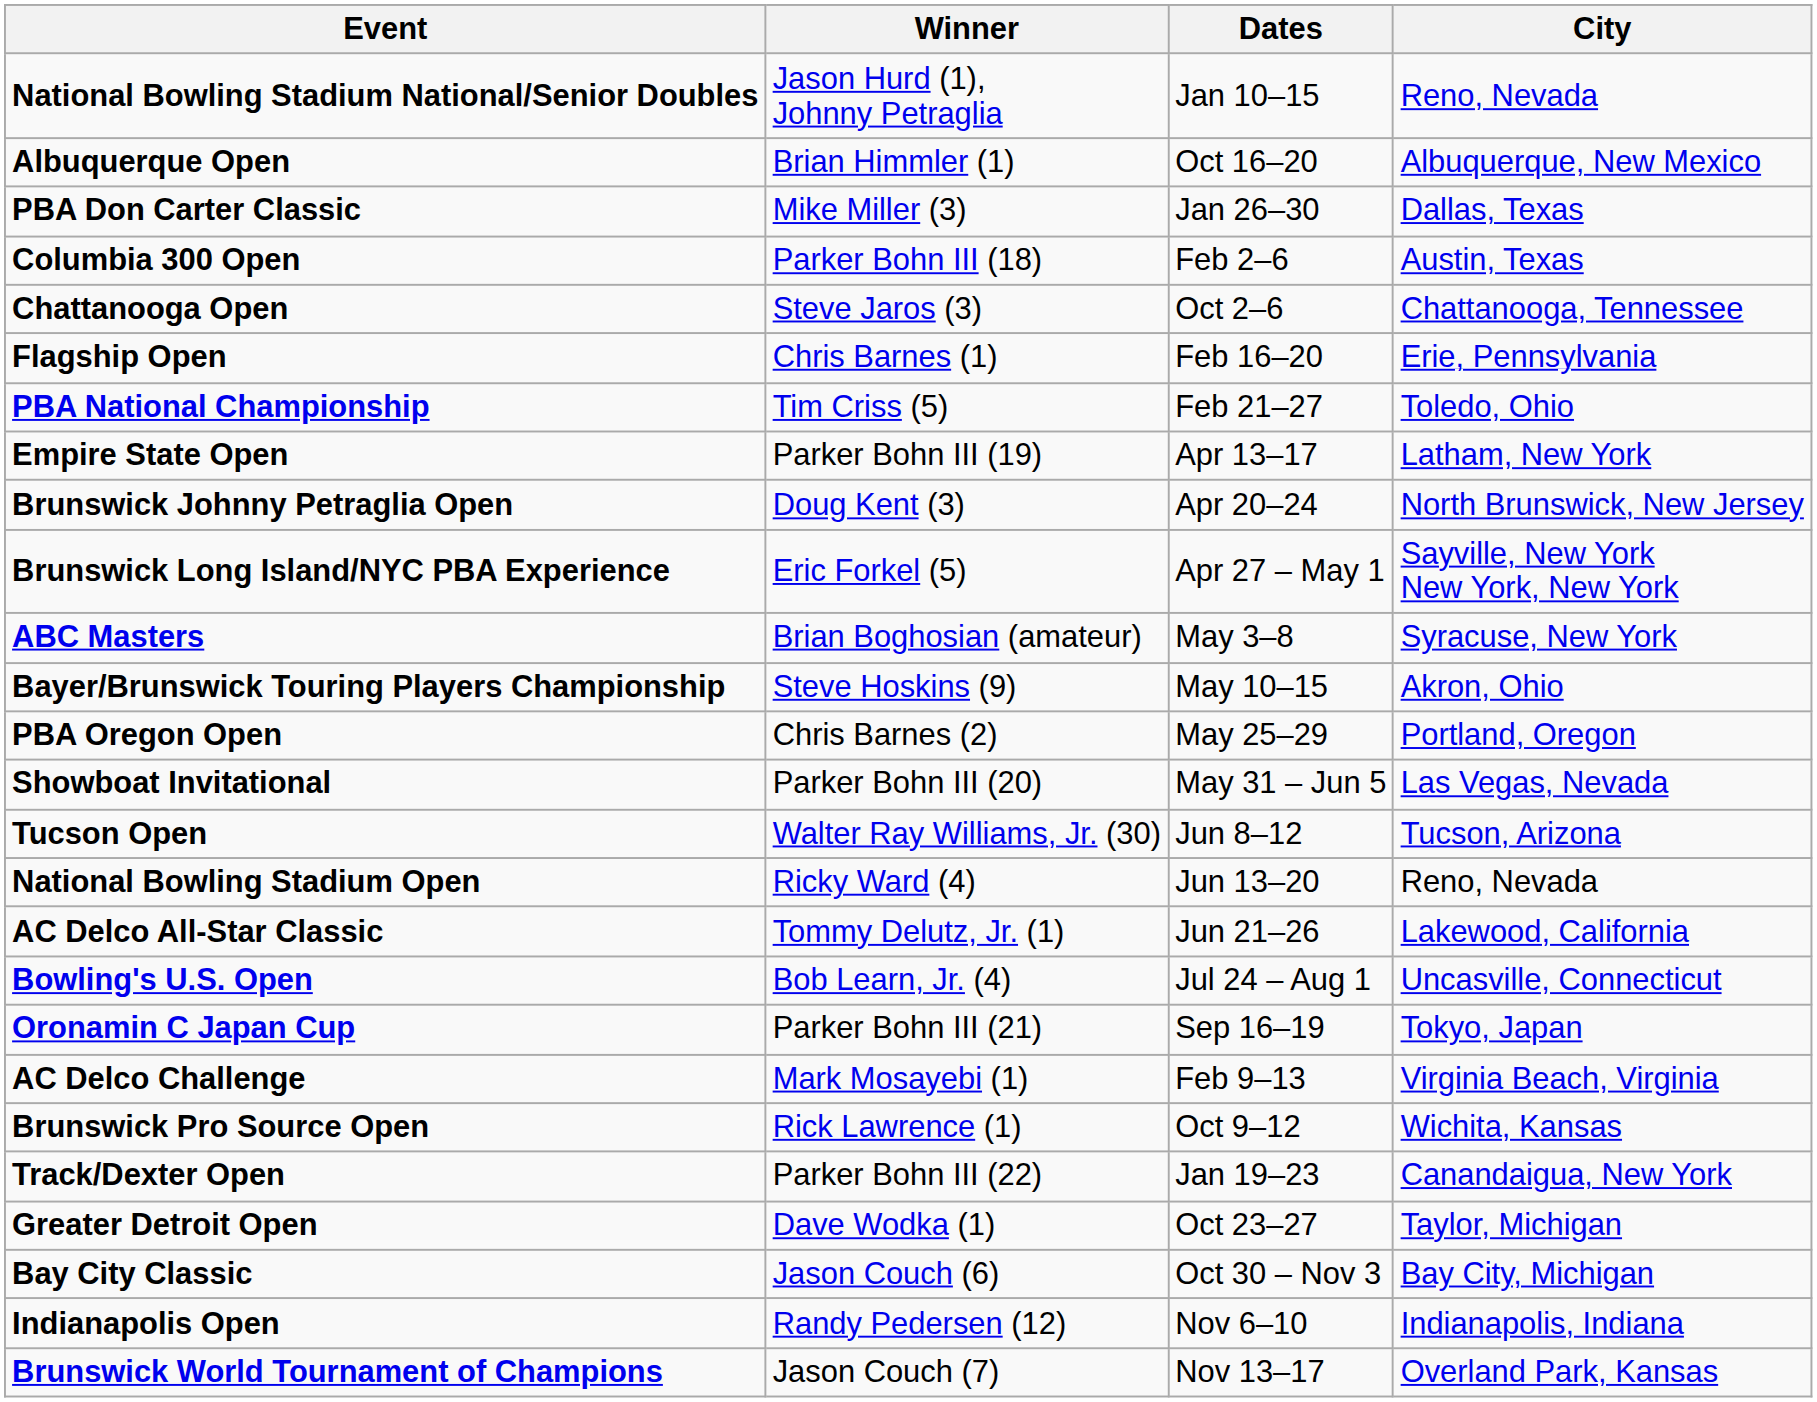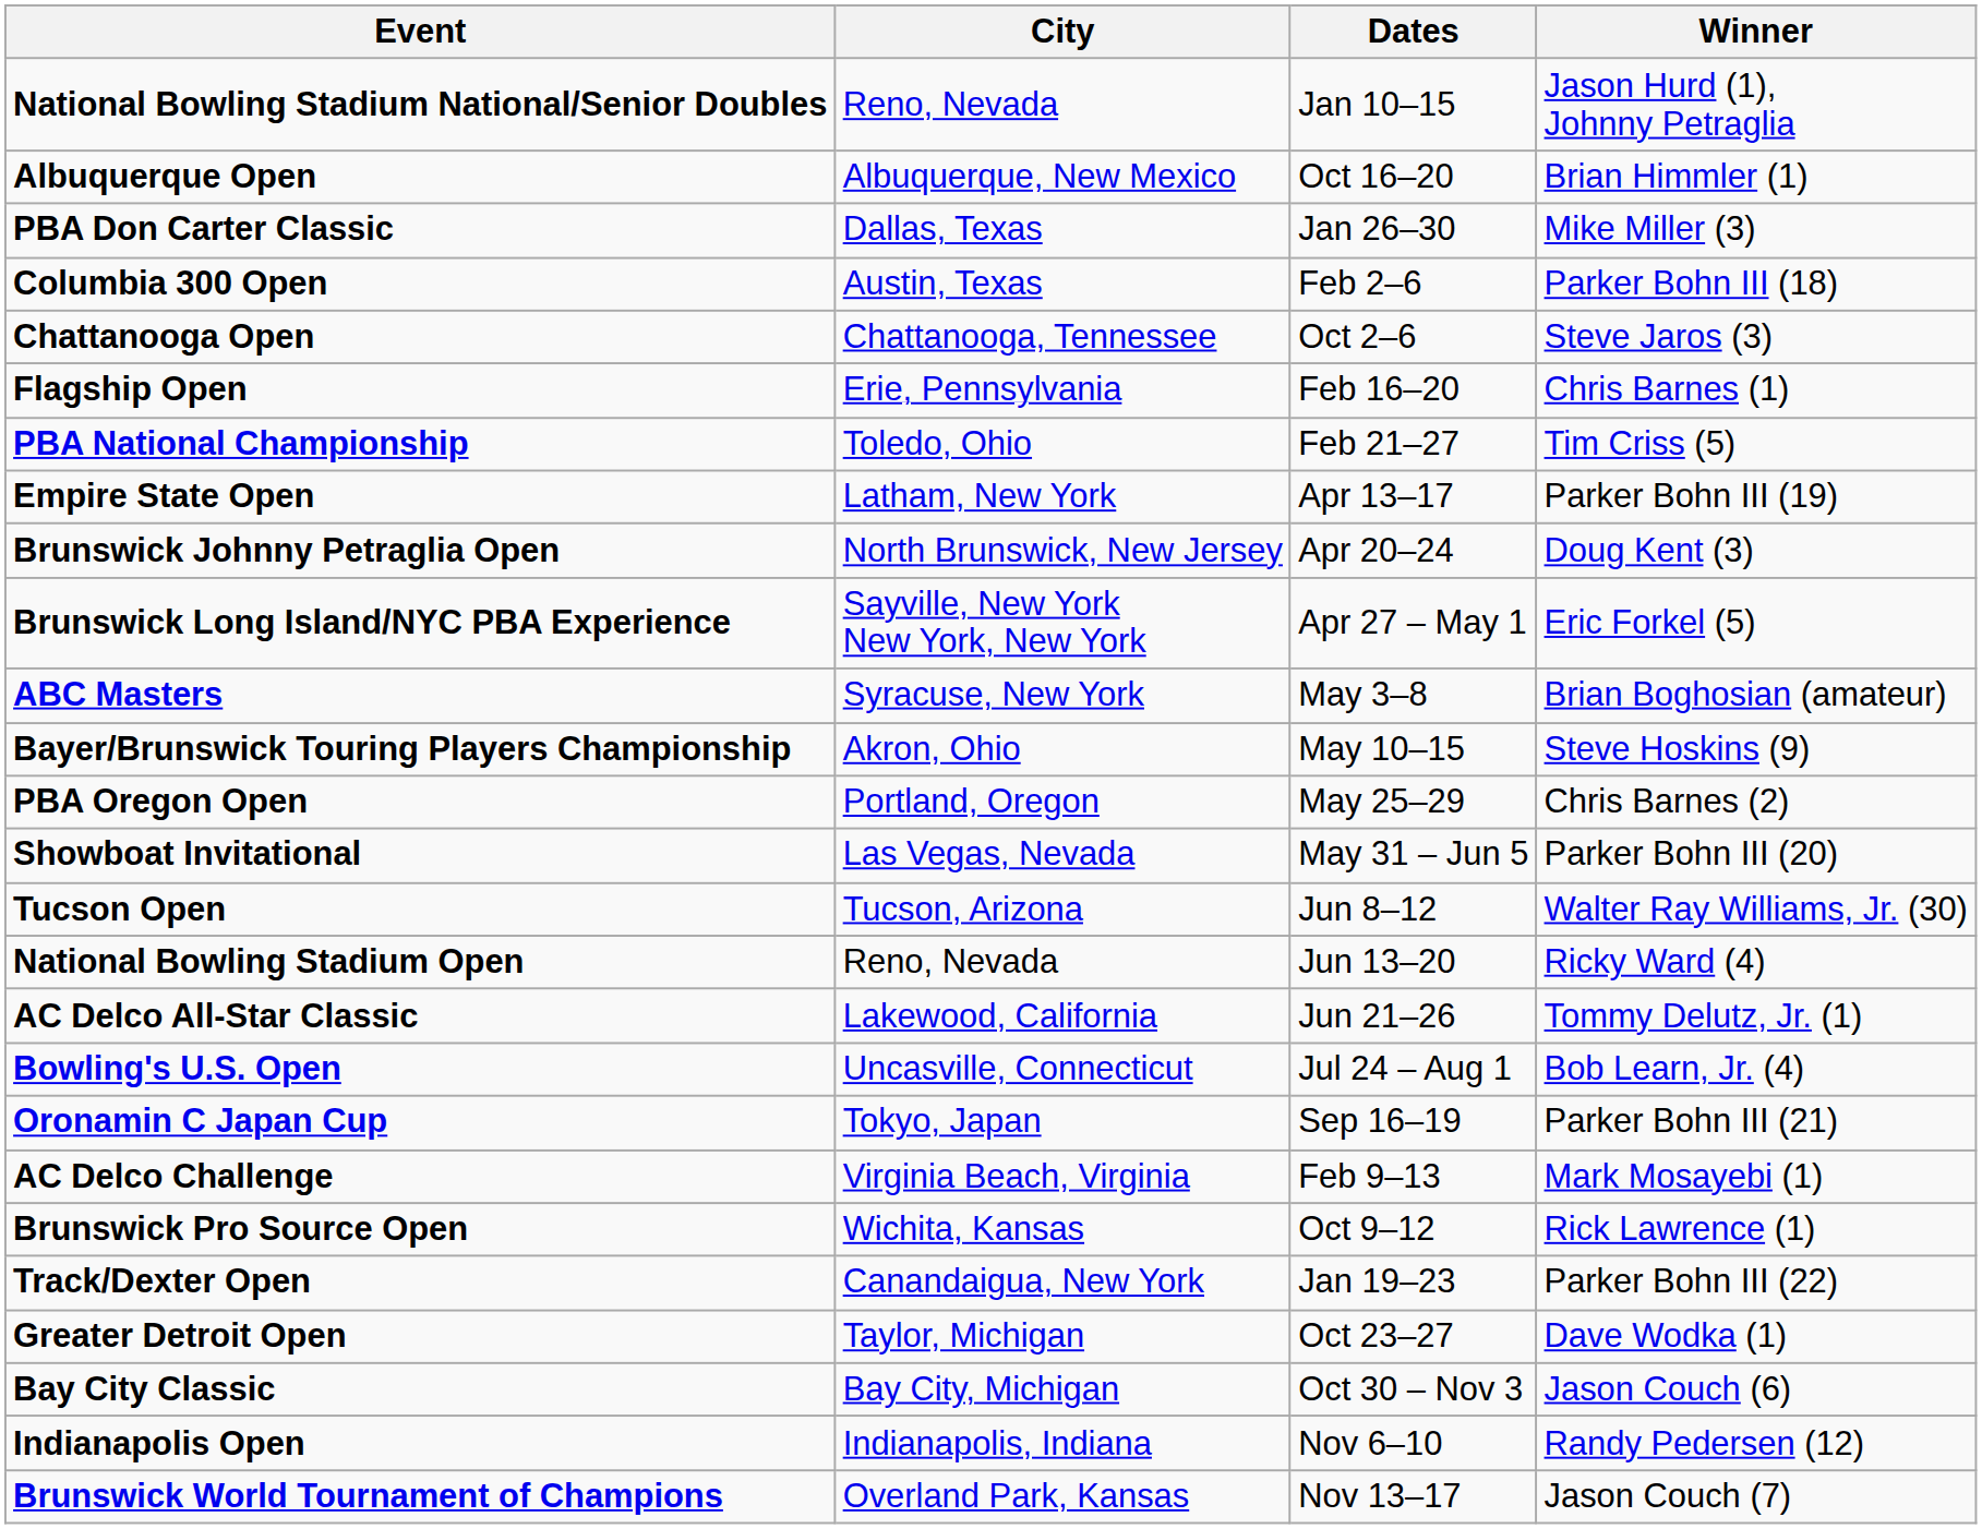columns swapped: City <-> Winner
